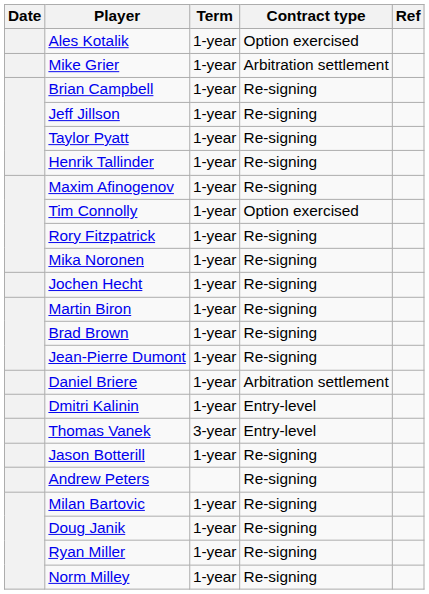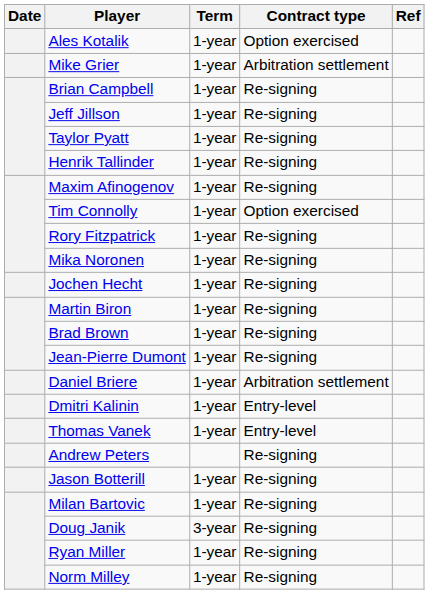Thomas Vanek | Term: 3-year -> 1-year
rows swapped: Jason Botterill <-> Andrew Peters
Doug Janik | Term: 1-year -> 3-year
